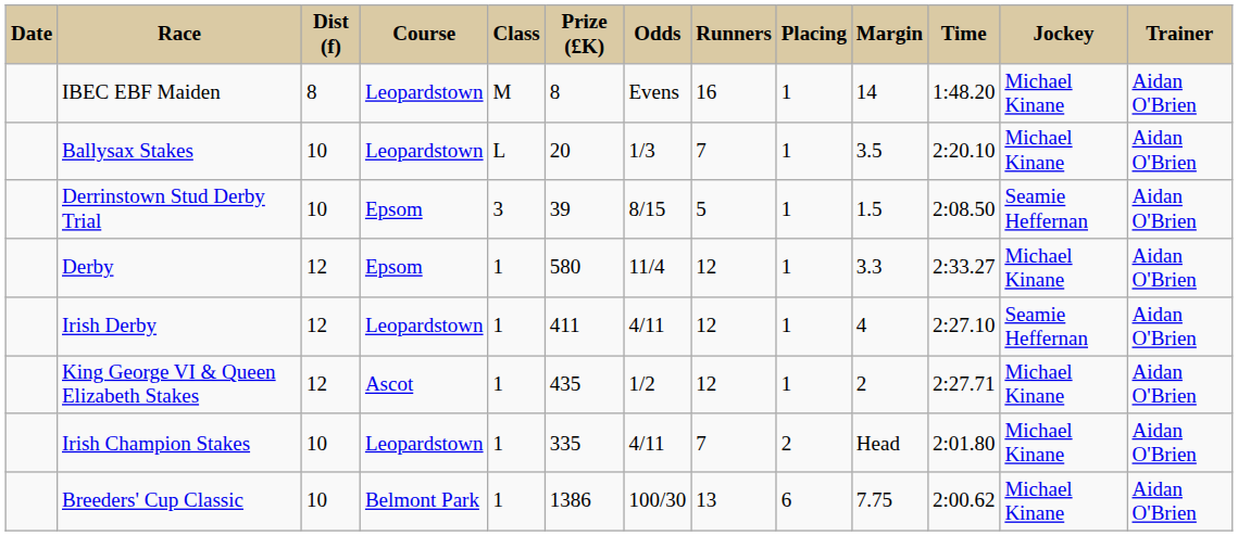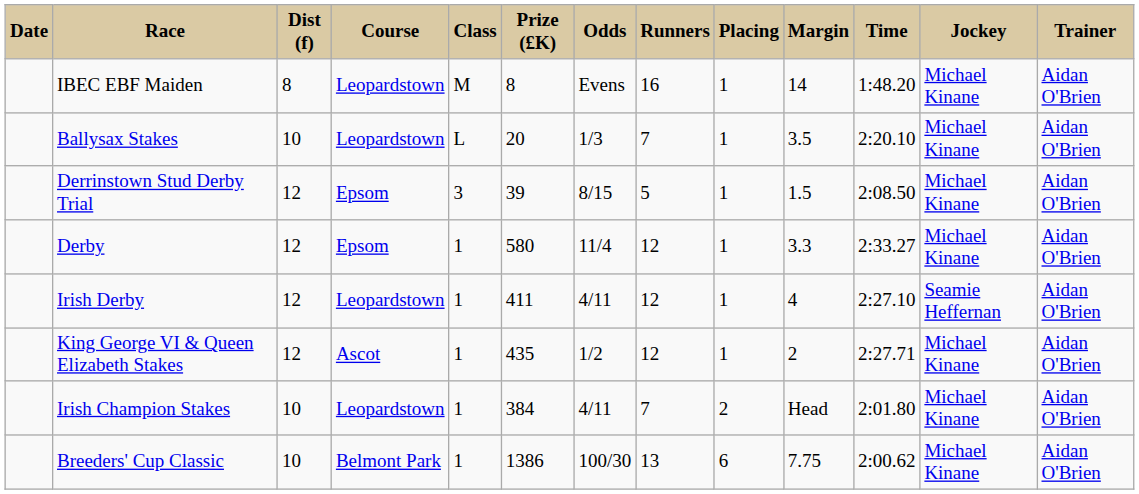Derrinstown Stud Derby Trial | Dist (f): 10 -> 12
Derrinstown Stud Derby Trial | Jockey: Seamie Heffernan -> Michael Kinane
Irish Champion Stakes | Prize (£K): 335 -> 384
